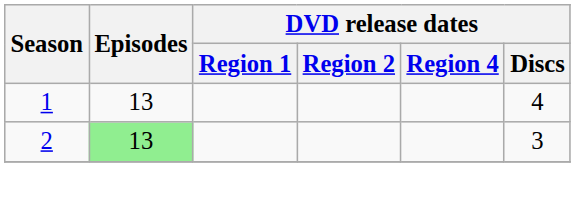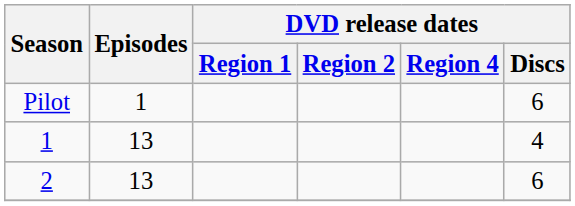+ row: Pilot | 1 | 6
2 | Episodes: lightgreen background -> no background
2 | DVD release dates / Discs: 3 -> 6
